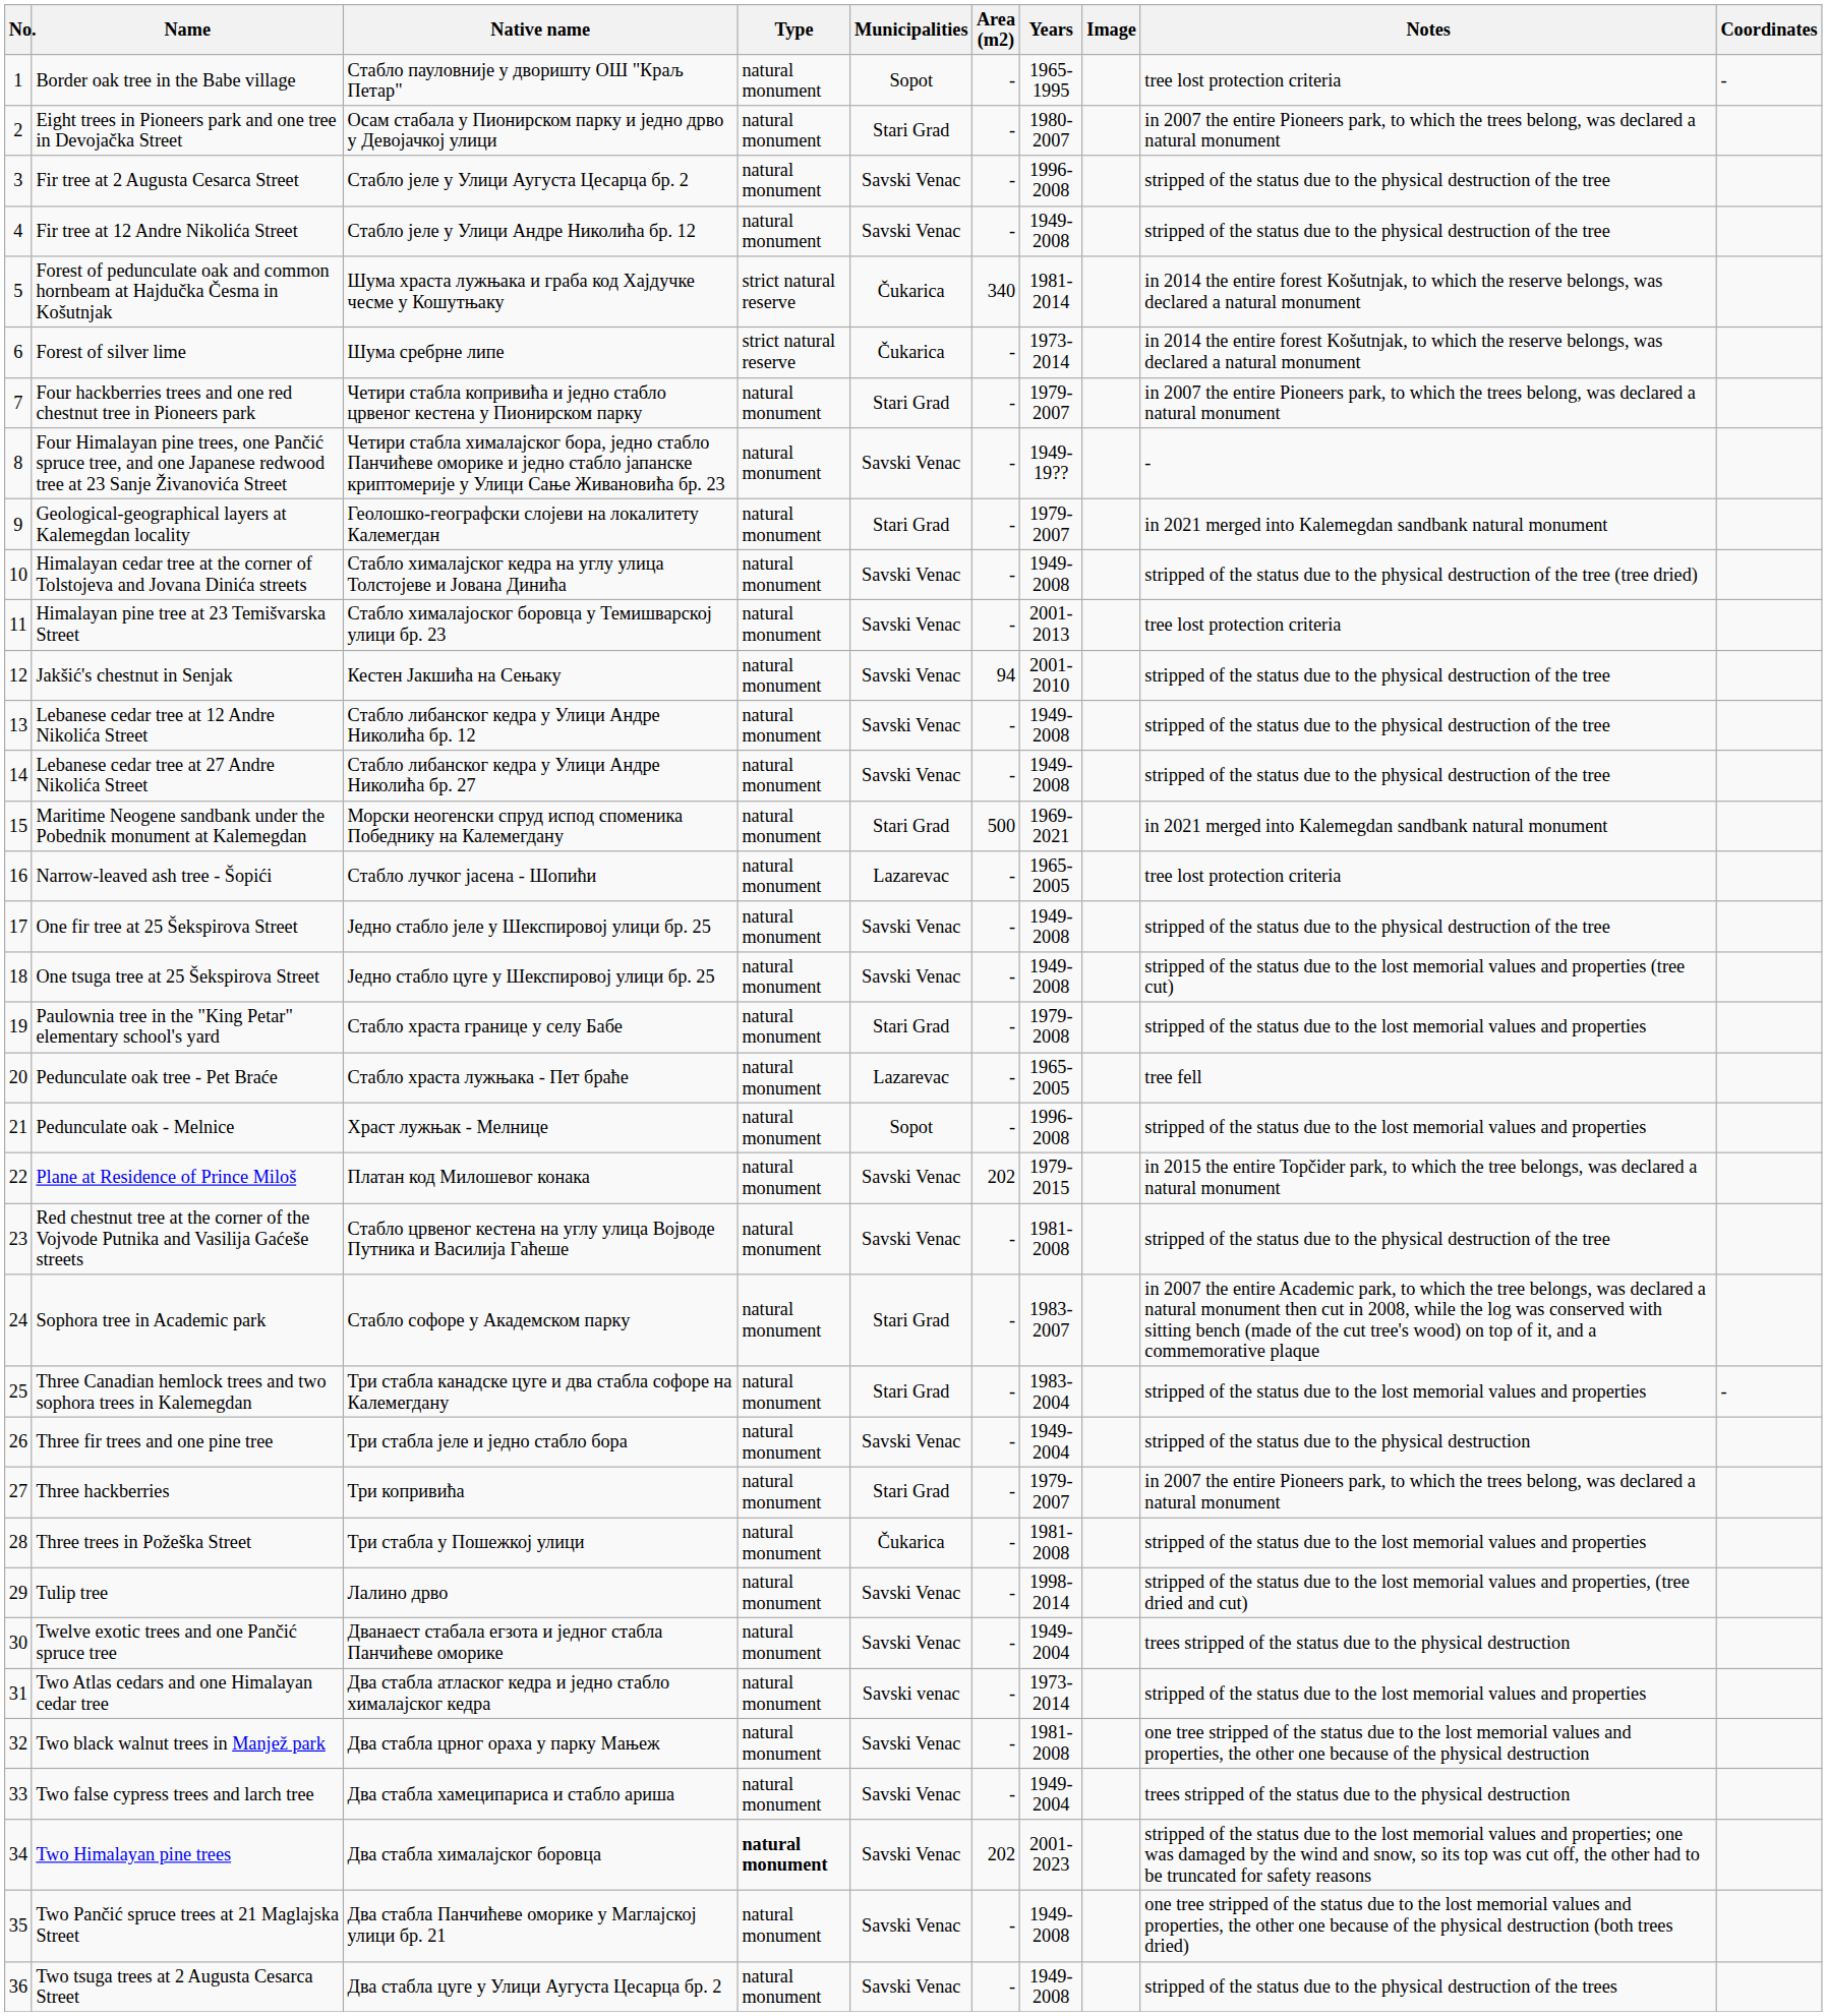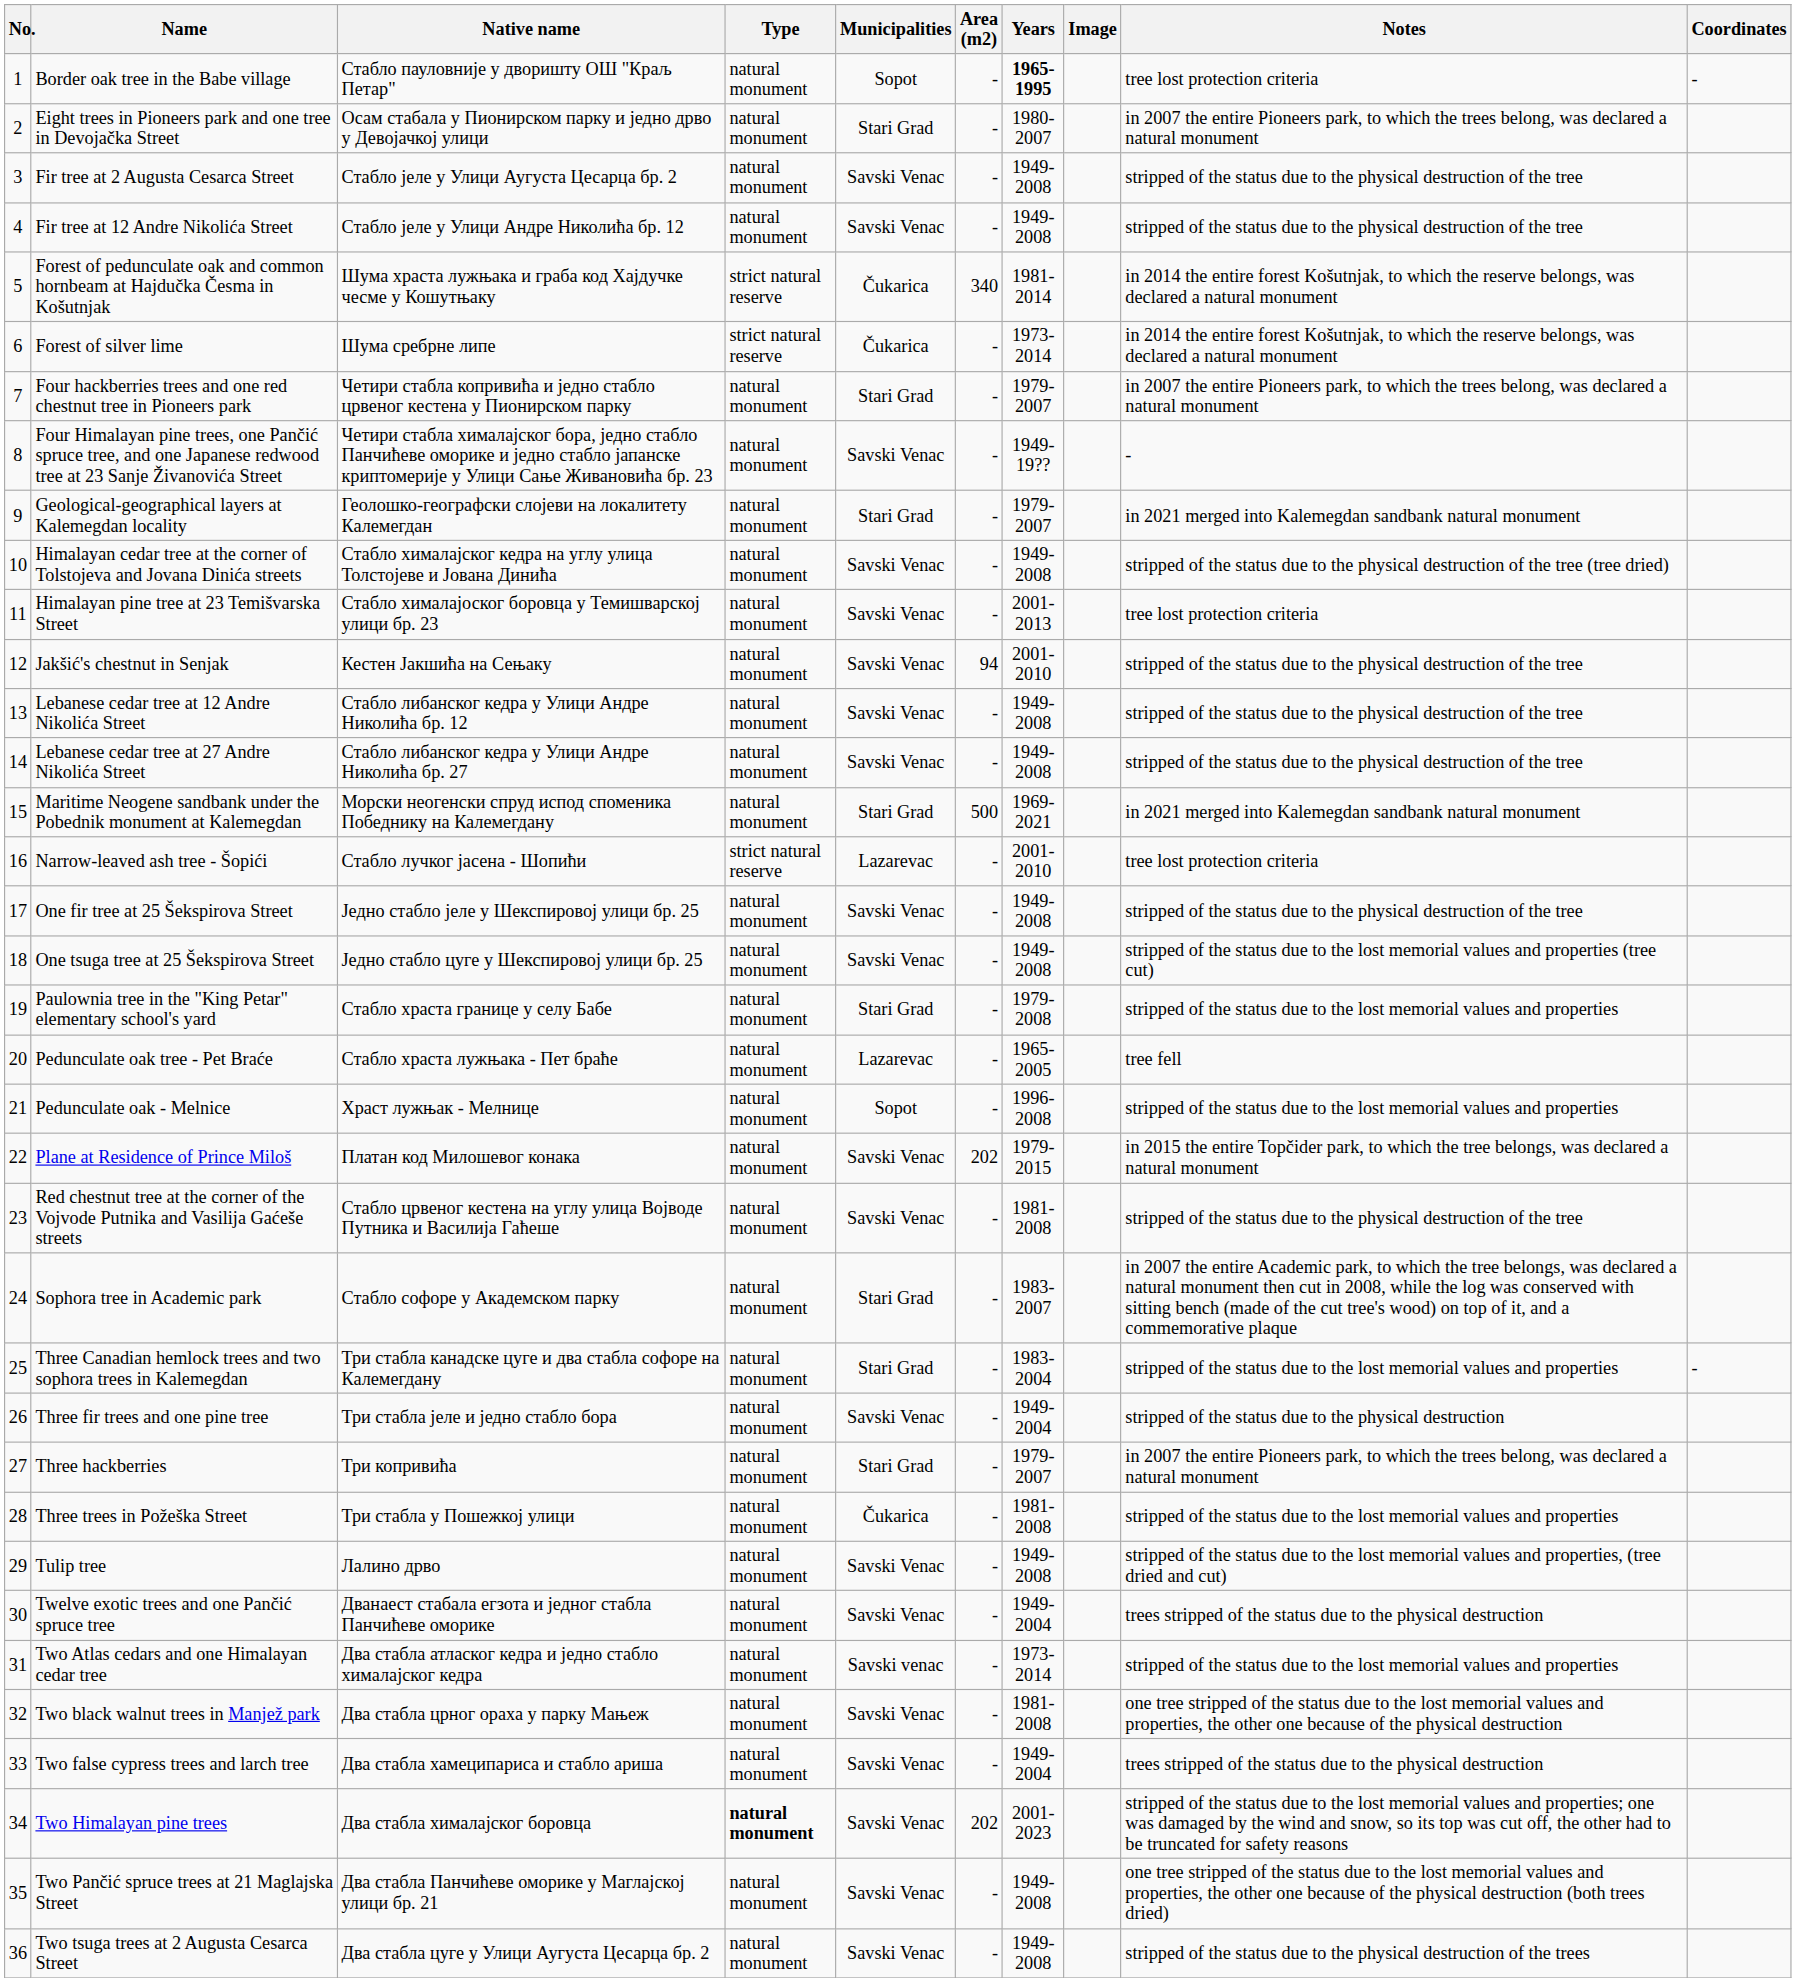Border oak tree in the Babe village | Years: normal -> bold
Fir tree at 2 Augusta Cesarca Street | Years: 1996-2008 -> 1949-2008
Narrow-leaved ash tree - Šopići | Type: natural monument -> strict natural reserve
Narrow-leaved ash tree - Šopići | Years: 1965-2005 -> 2001-2010
Tulip tree | Years: 1998-2014 -> 1949-2008
